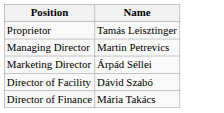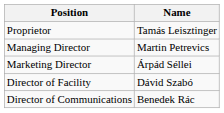- row: Director of Finance | Mária Takács
+ row: Director of Communications | Benedek Rác
